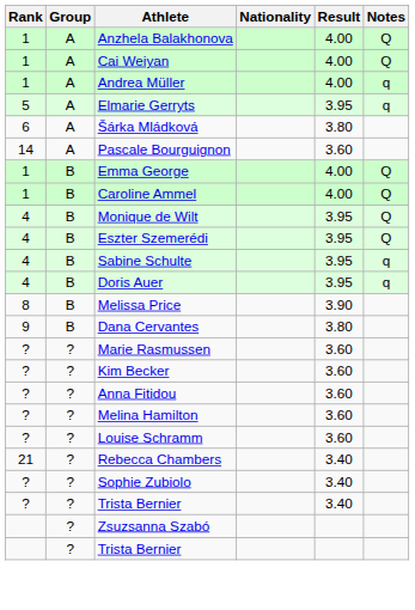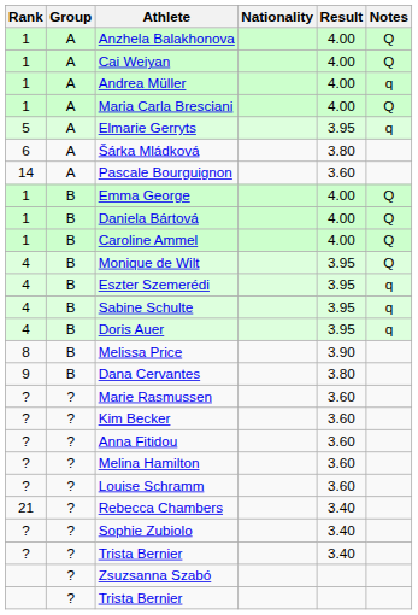+ row: 1 | A | Maria Carla Bresciani | 4.00 | Q
+ row: 1 | B | Daniela Bártová | 4.00 | Q
Eszter Szemerédi | Notes: Q -> q
